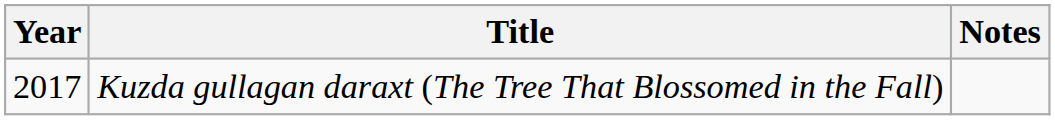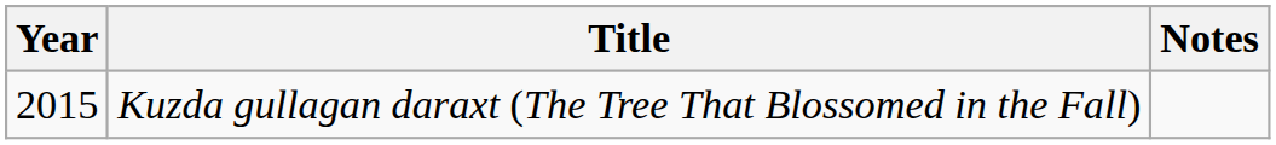Kuzda gullagan daraxt (The Tree That Blossomed in the Fall) | Year: 2017 -> 2015
